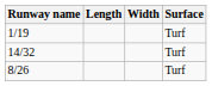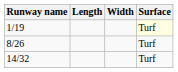1/19 | Surface: no background -> lightyellow background
rows swapped: 8/26 <-> 14/32
